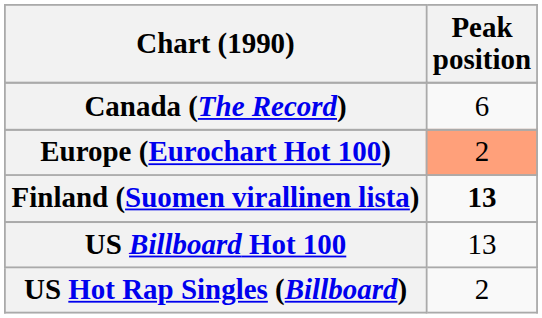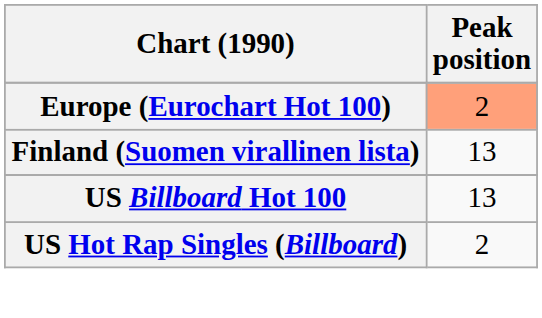- row: Canada (The Record) | 6
Finland (Suomen virallinen lista) | Peak position: bold -> normal
